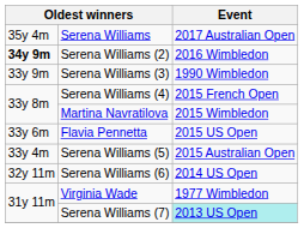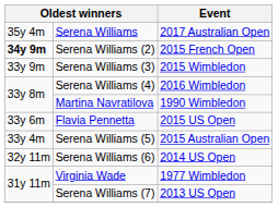Serena Williams (2) | Event: 2016 Wimbledon -> 2015 French Open
Serena Williams (3) | Event: 1990 Wimbledon -> 2015 Wimbledon
Serena Williams (4) | Event: 2015 French Open -> 2016 Wimbledon
Martina Navratilova | Event: 2015 Wimbledon -> 1990 Wimbledon
Serena Williams (7) | Event: paleturquoise background -> no background
